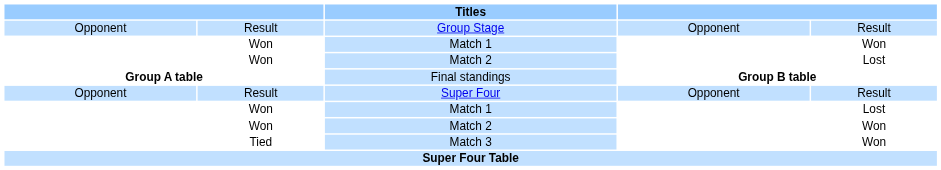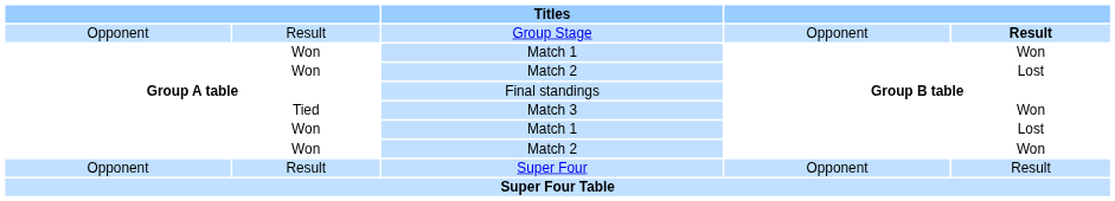Group Stage | column 5: normal -> bold
rows swapped: Super Four <-> Match 3
